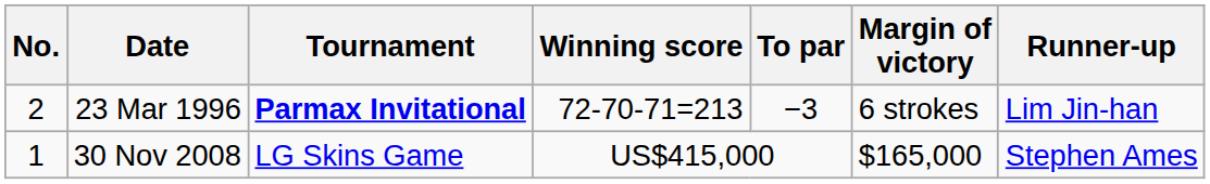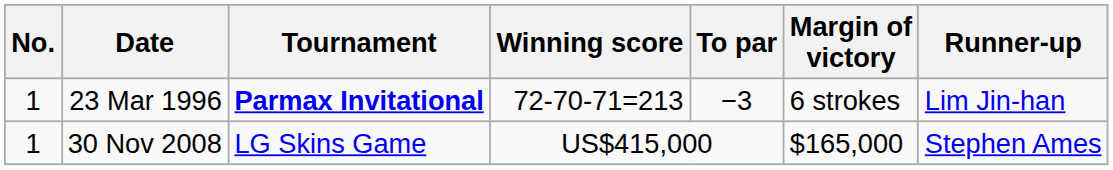23 Mar 1996 | No.: 2 -> 1
